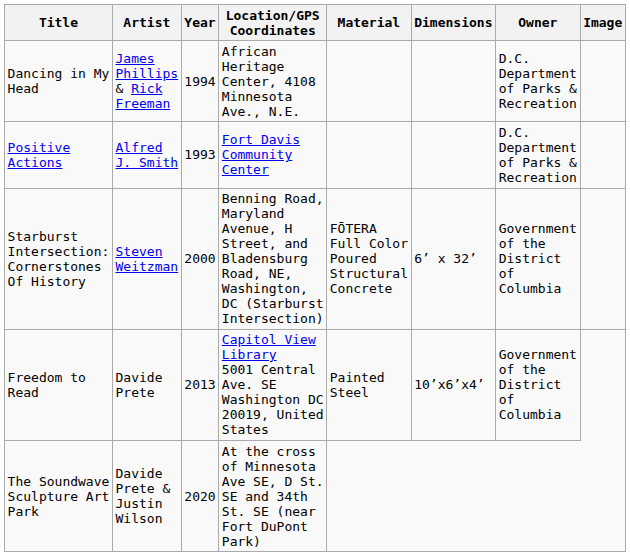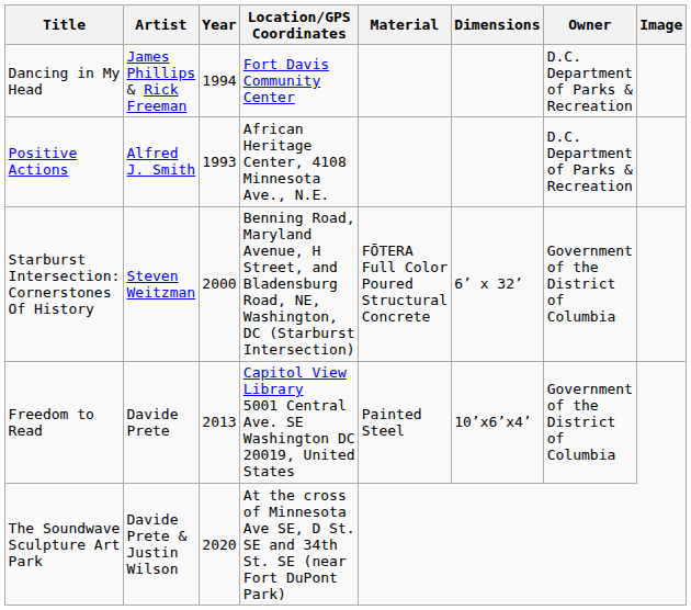Dancing in My Head | Location/GPS Coordinates: African Heritage Center, 4108 Minnesota Ave., N.E. -> Fort Davis Community Center
Positive Actions | Location/GPS Coordinates: Fort Davis Community Center -> African Heritage Center, 4108 Minnesota Ave., N.E.
